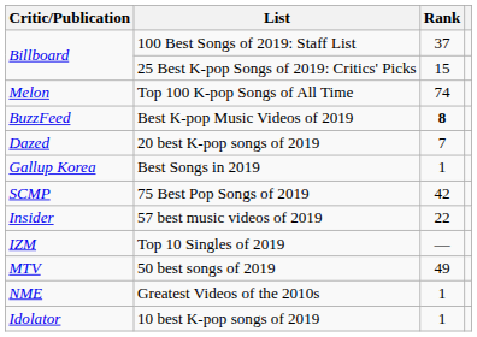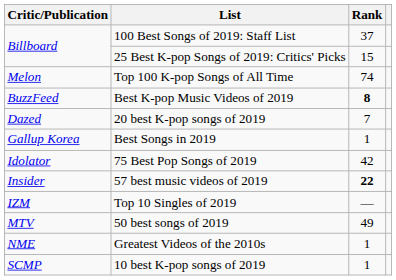75 Best Pop Songs of 2019 | Critic/Publication: SCMP -> Idolator
57 best music videos of 2019 | Rank: normal -> bold
10 best K-pop songs of 2019 | Critic/Publication: Idolator -> SCMP
